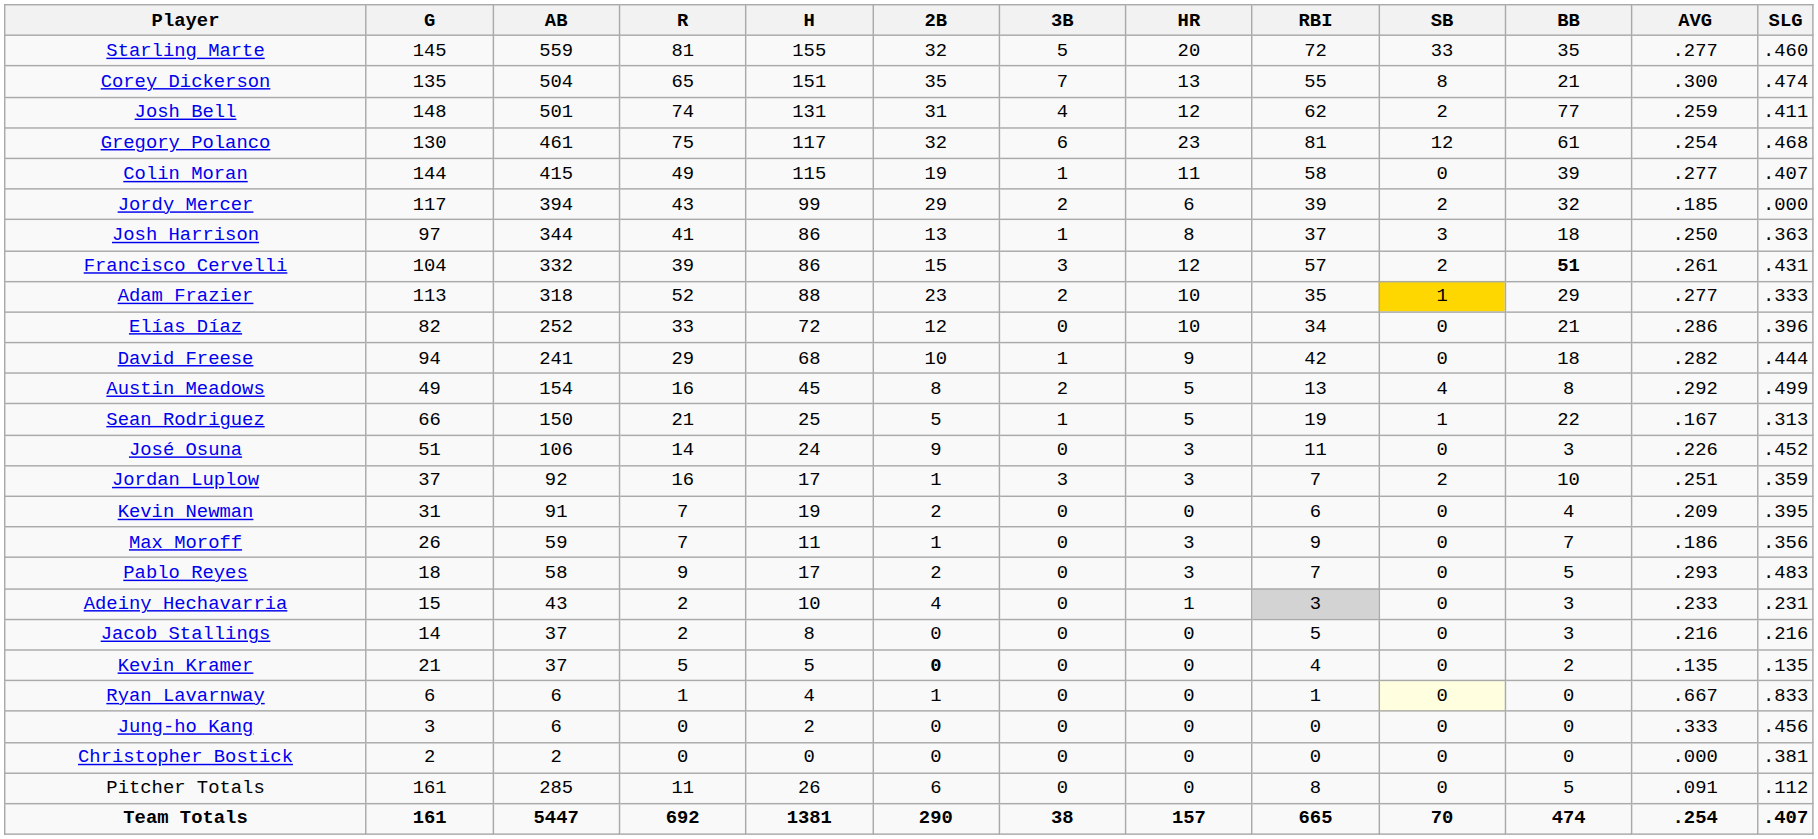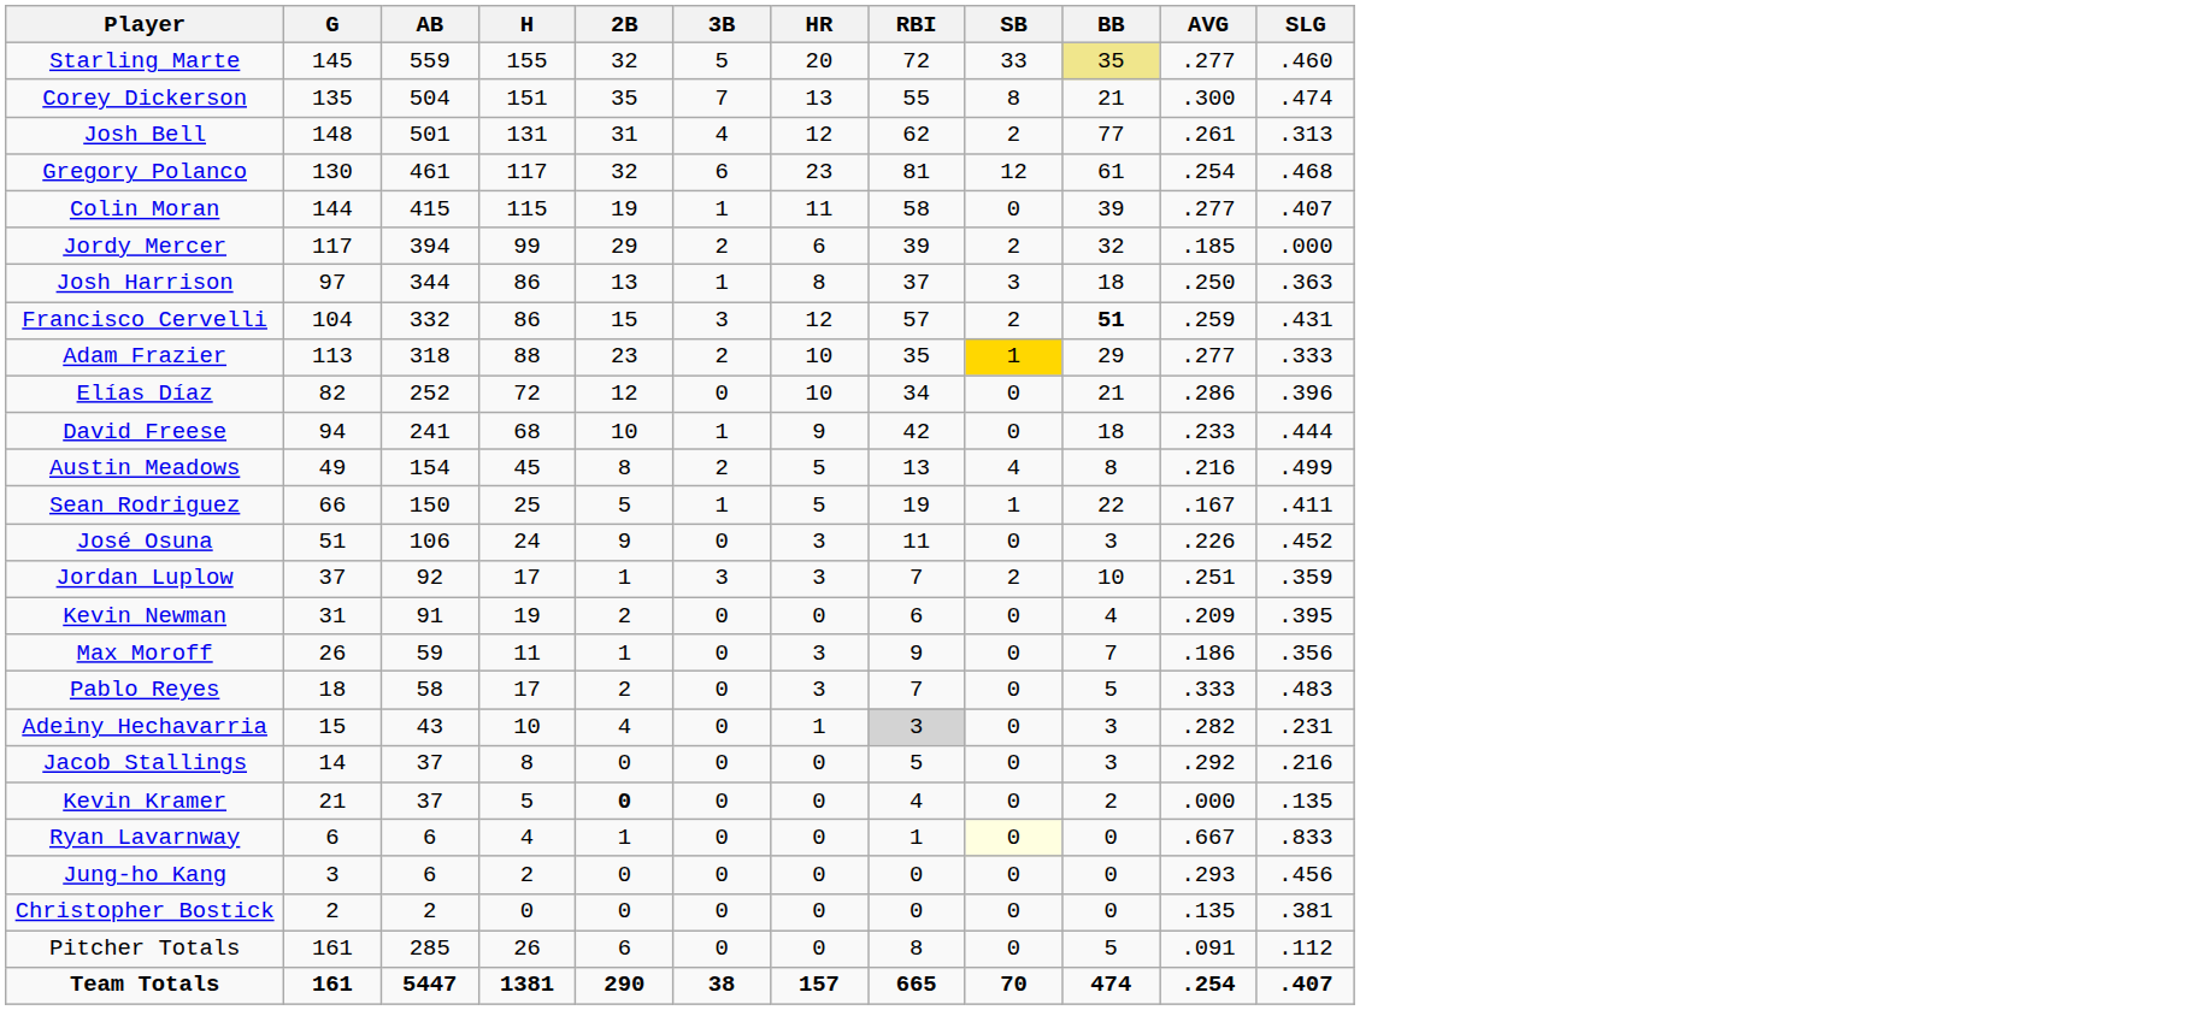- column: R | 81 | 65 | 74 | 75 | 49 | 43 | 41 | 39 | 52 | 33 | 29 | 16 | 21 | 14 | 16 | 7 | 7 | 9 | 2 | 2 | 5 | 1 | 0 | 0 | 11 | 692
Starling Marte | BB: no background -> khaki background
Josh Bell | AVG: .259 -> .261
Josh Bell | SLG: .411 -> .313
Francisco Cervelli | AVG: .261 -> .259
David Freese | AVG: .282 -> .233
Austin Meadows | AVG: .292 -> .216
Sean Rodriguez | SLG: .313 -> .411
Pablo Reyes | AVG: .293 -> .333
Adeiny Hechavarria | AVG: .233 -> .282
Jacob Stallings | AVG: .216 -> .292
Kevin Kramer | AVG: .135 -> .000
Jung-ho Kang | AVG: .333 -> .293
Christopher Bostick | AVG: .000 -> .135
